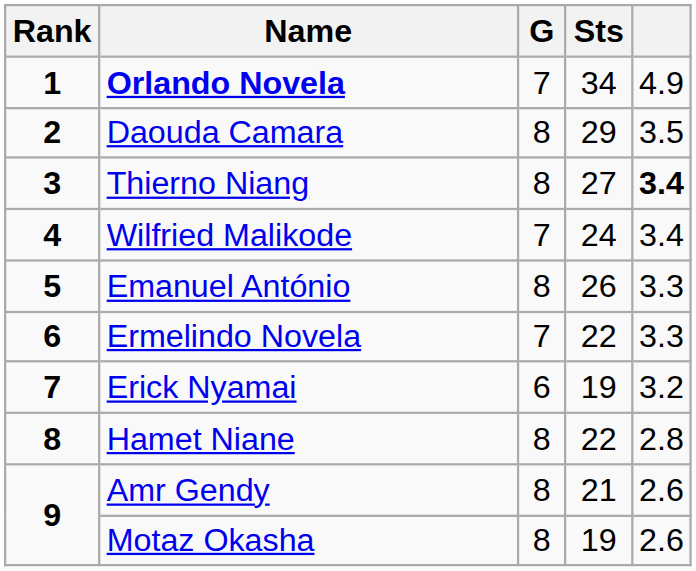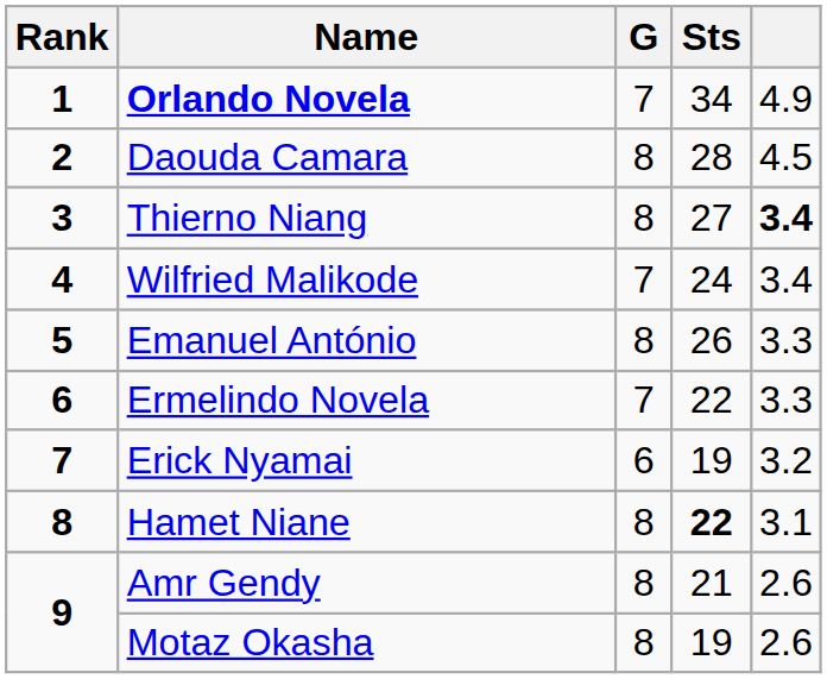Daouda Camara | Sts: 29 -> 28
Daouda Camara | column 5: 3.5 -> 4.5
Hamet Niane | Sts: normal -> bold
Hamet Niane | column 5: 2.8 -> 3.1
